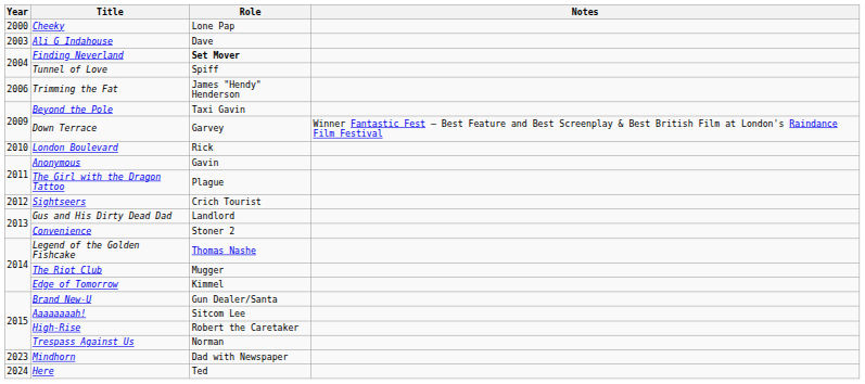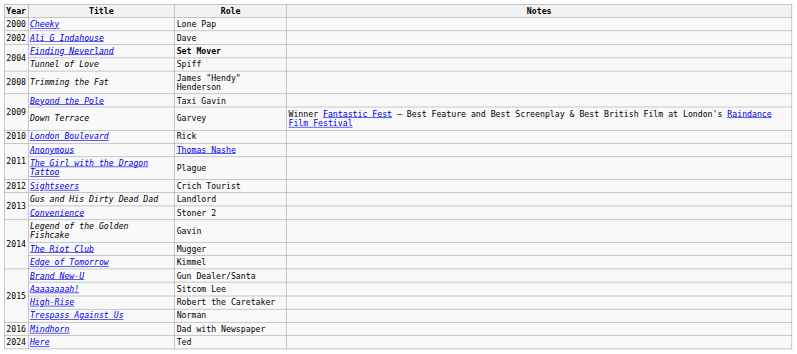Ali G Indahouse | Year: 2003 -> 2002
Trimming the Fat | Year: 2006 -> 2008
Anonymous | Role: Gavin -> Thomas Nashe
Legend of the Golden Fishcake | Role: Thomas Nashe -> Gavin
Mindhorn | Year: 2023 -> 2016
